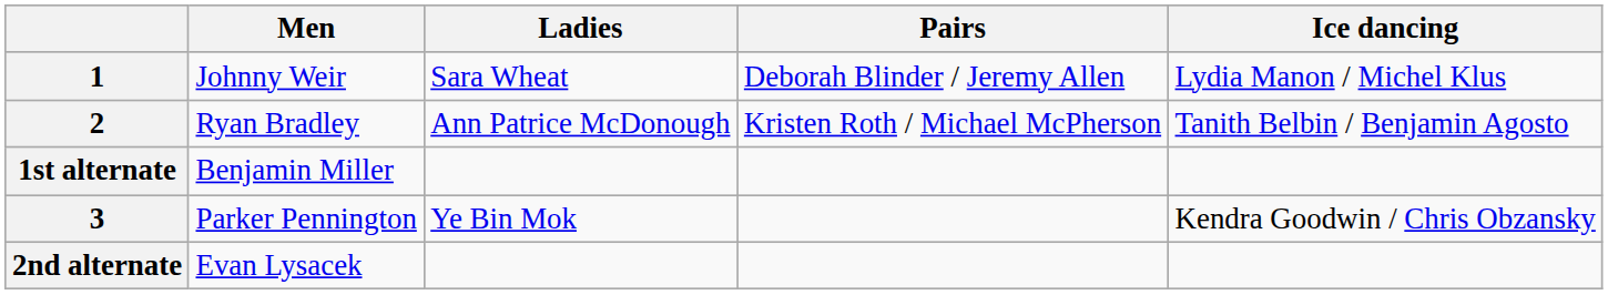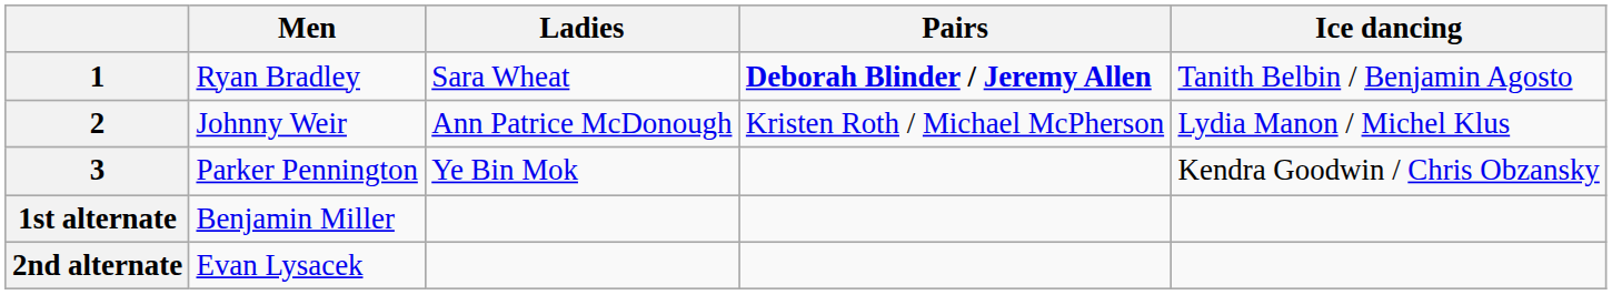1 | Men: Johnny Weir -> Ryan Bradley
1 | Pairs: normal -> bold
1 | Ice dancing: Lydia Manon / Michel Klus -> Tanith Belbin / Benjamin Agosto
2 | Men: Ryan Bradley -> Johnny Weir
2 | Ice dancing: Tanith Belbin / Benjamin Agosto -> Lydia Manon / Michel Klus
rows swapped: 3 <-> 1st alternate
